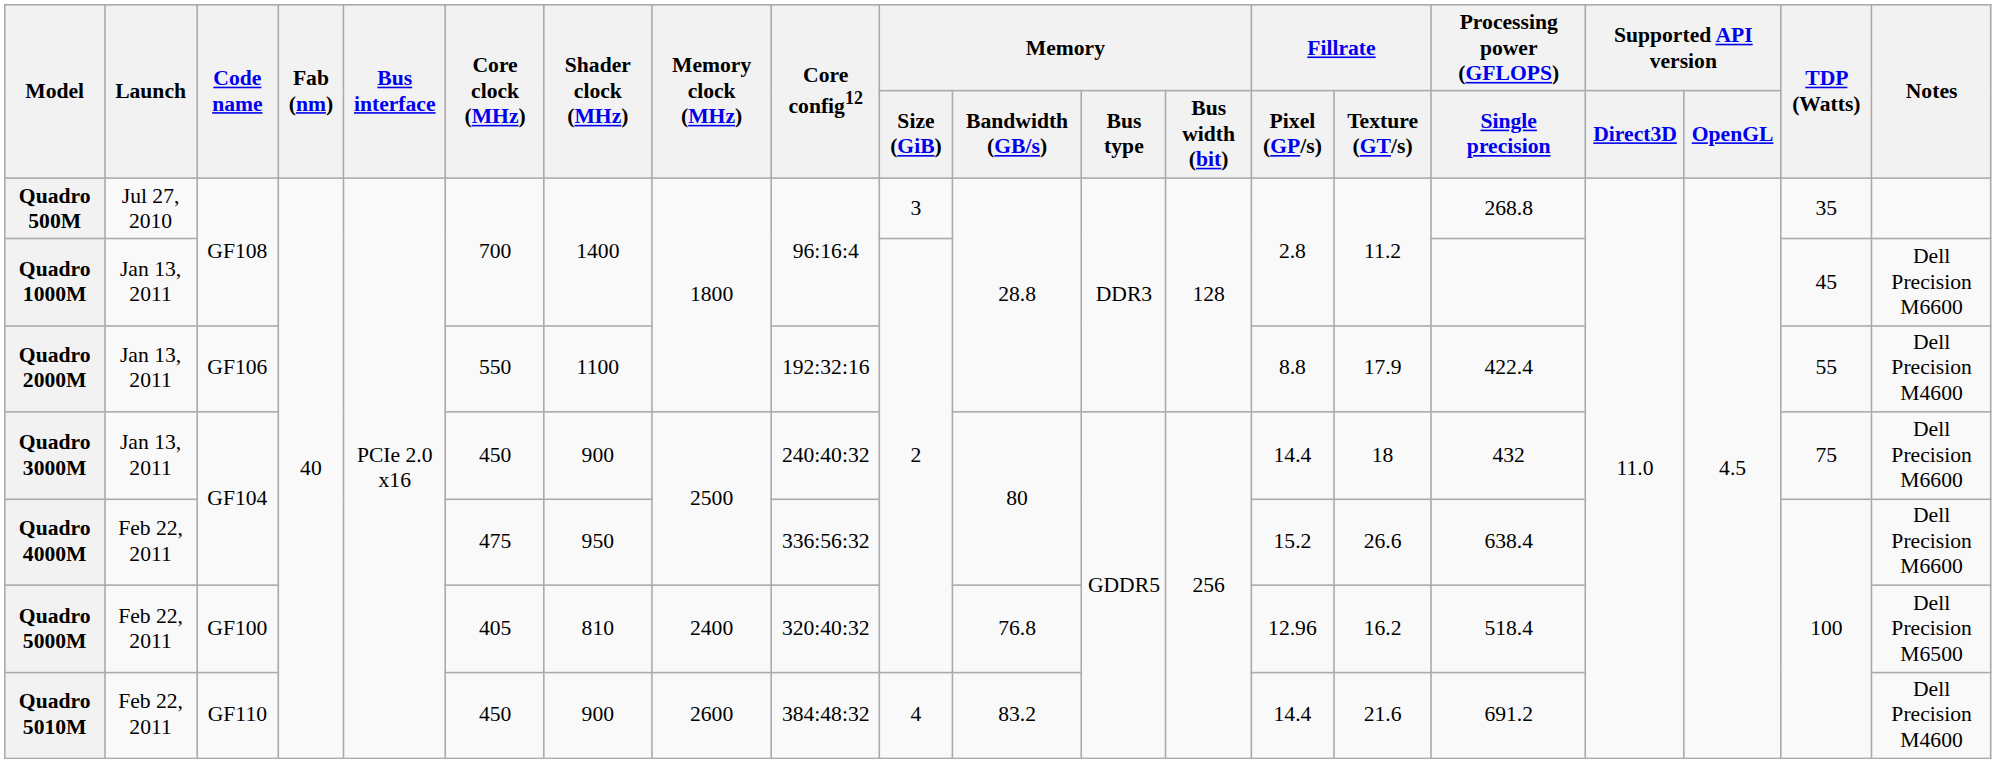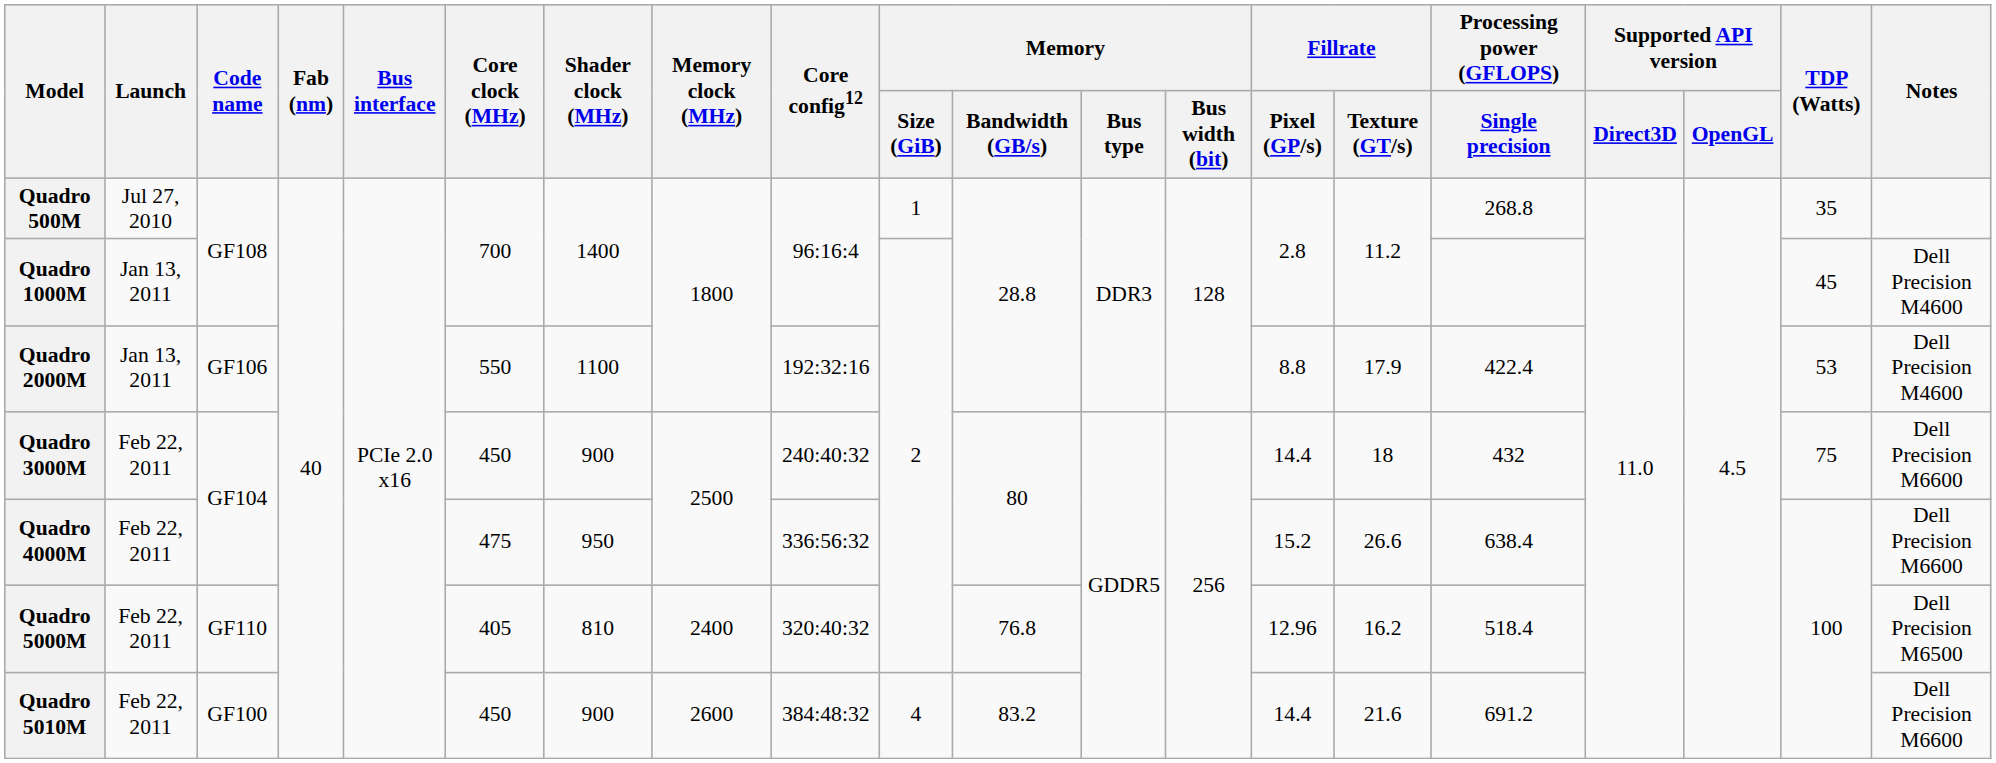Quadro 500M | Memory / Size (GiB): 3 -> 1
Quadro 1000M | Notes: Dell Precision M6600 -> Dell Precision M4600
Quadro 2000M | TDP (Watts): 55 -> 53
Quadro 3000M | Launch: Jan 13, 2011 -> Feb 22, 2011
Quadro 5000M | Code name: GF100 -> GF110
Quadro 5010M | Code name: GF110 -> GF100
Quadro 5010M | Notes: Dell Precision M4600 -> Dell Precision M6600
